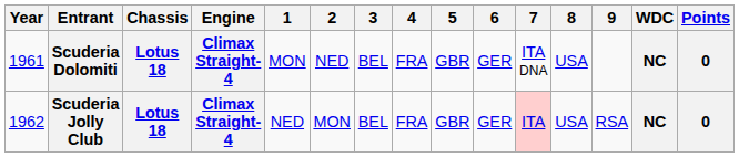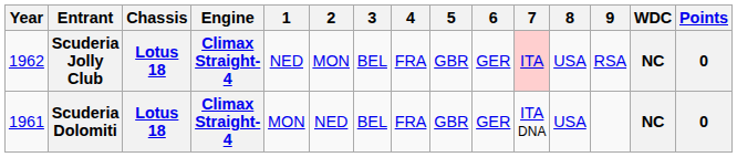rows swapped: Scuderia Dolomiti <-> Scuderia Jolly Club
